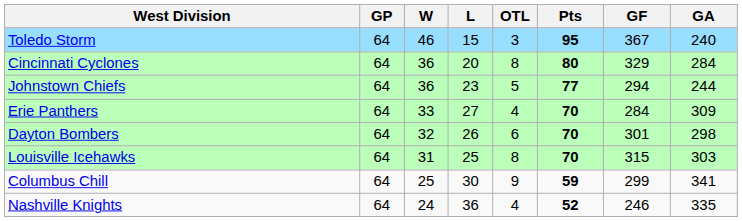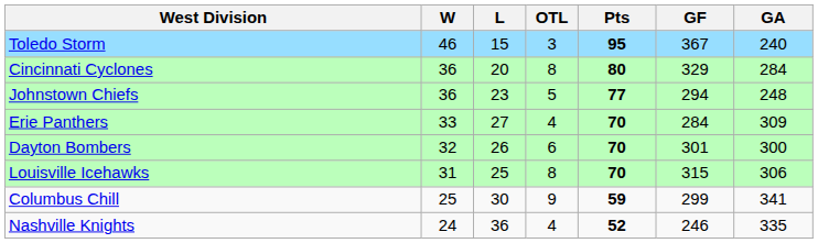- column: GP | 64 | 64 | 64 | 64 | 64 | 64 | 64 | 64
Johnstown Chiefs | GA: 244 -> 248
Dayton Bombers | GA: 298 -> 300
Louisville Icehawks | GA: 303 -> 306
